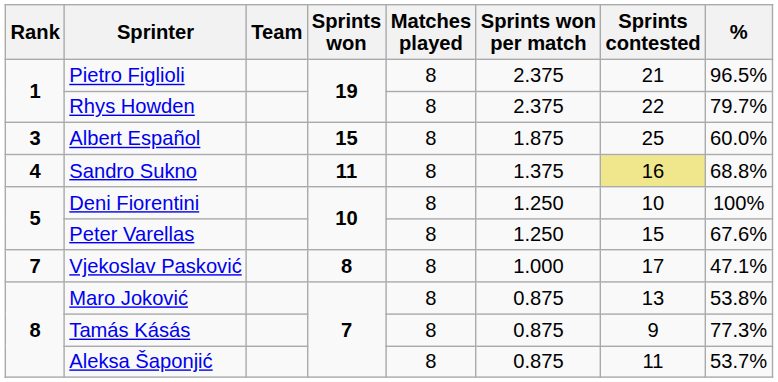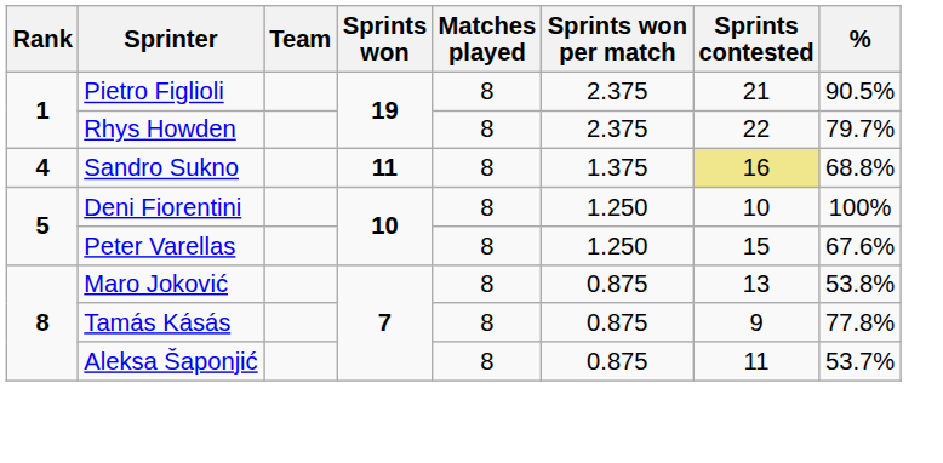Pietro Figlioli | %: 96.5% -> 90.5%
- row: 3 | Albert Español | 15 | 8 | 1.875 | 25 | 60.0%
- row: 7 | Vjekoslav Pasković | 8 | 8 | 1.000 | 17 | 47.1%
Tamás Kásás | %: 77.3% -> 77.8%
